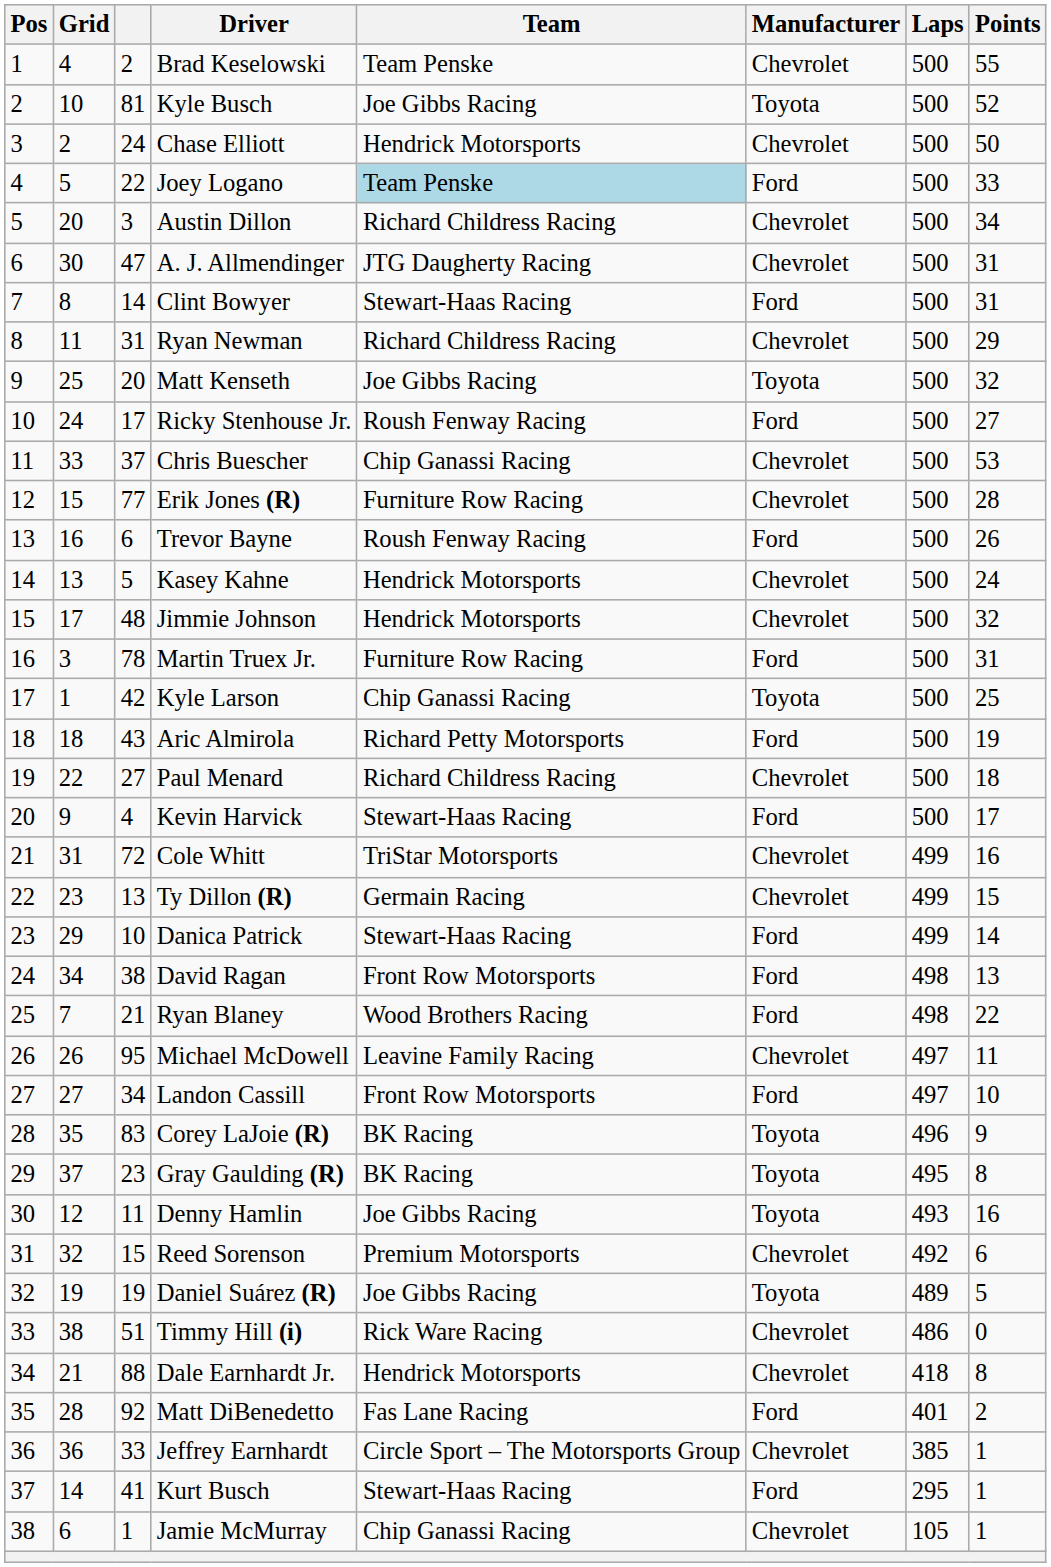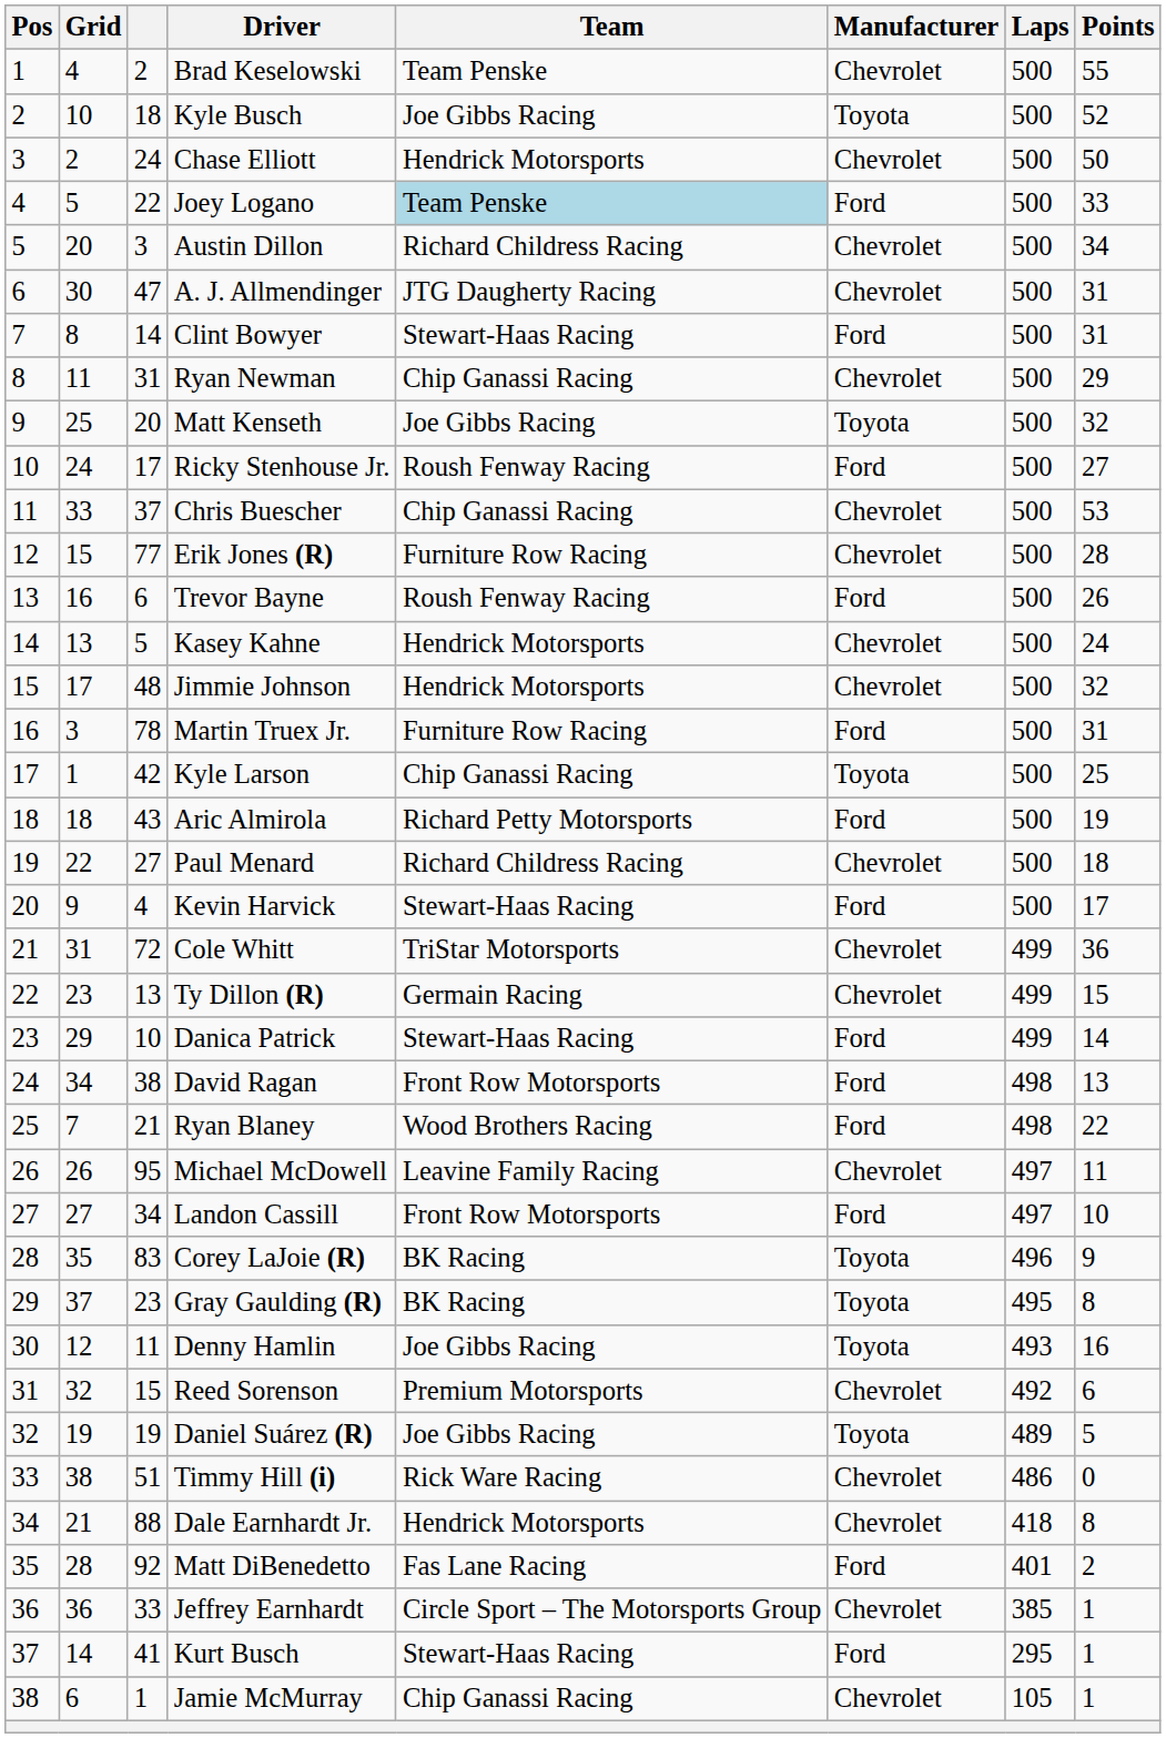Kyle Busch | column 3: 81 -> 18
Ryan Newman | Team: Richard Childress Racing -> Chip Ganassi Racing
Cole Whitt | Points: 16 -> 36
